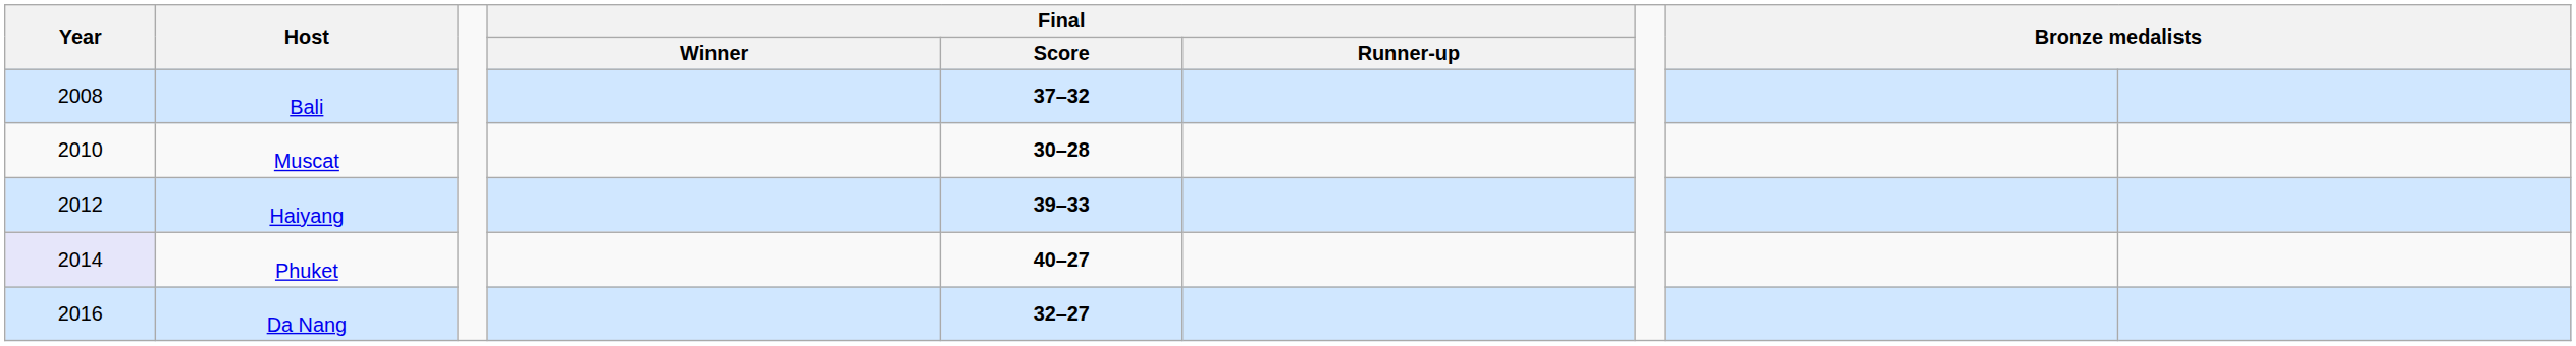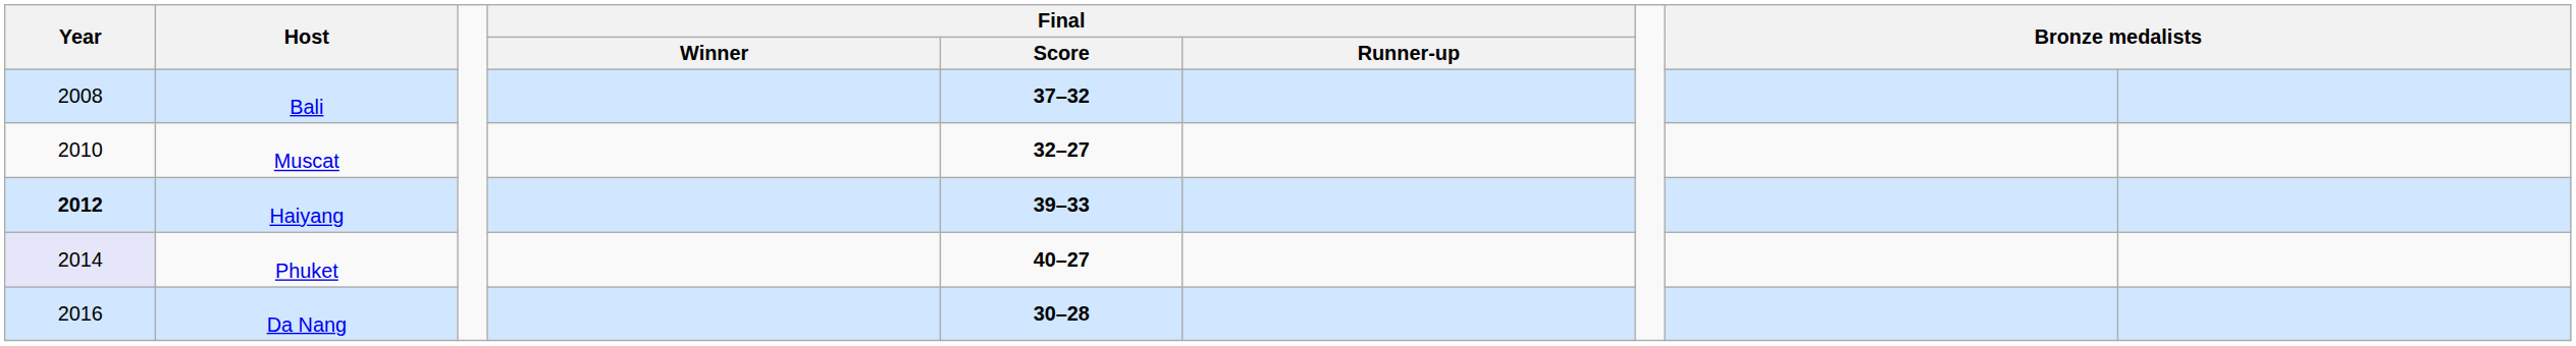Muscat | Final / Score: 30–28 -> 32–27
Haiyang | Year: normal -> bold
Da Nang | Final / Score: 32–27 -> 30–28
